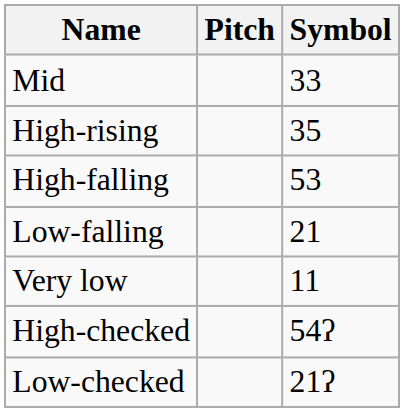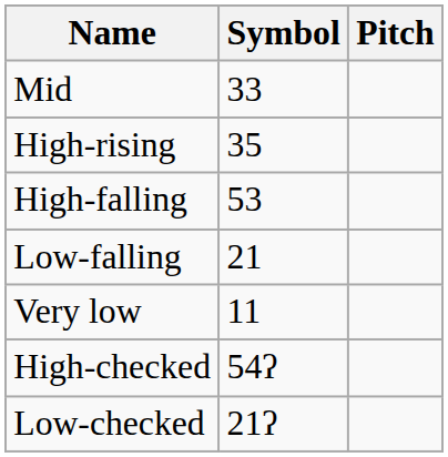columns swapped: Symbol <-> Pitch
